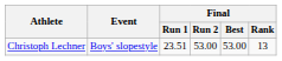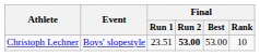Christoph Lechner | Final / Run 2: normal -> bold
Christoph Lechner | Final / Rank: 13 -> 10
